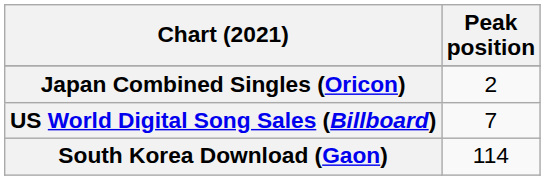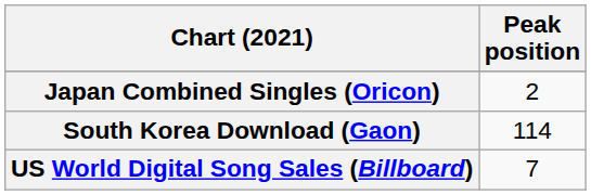rows swapped: South Korea Download (Gaon) <-> US World Digital Song Sales (Billboard)
